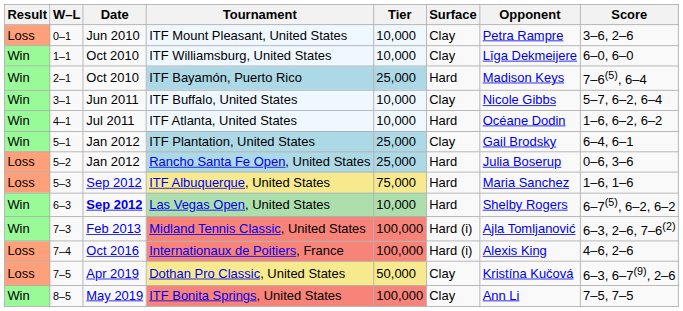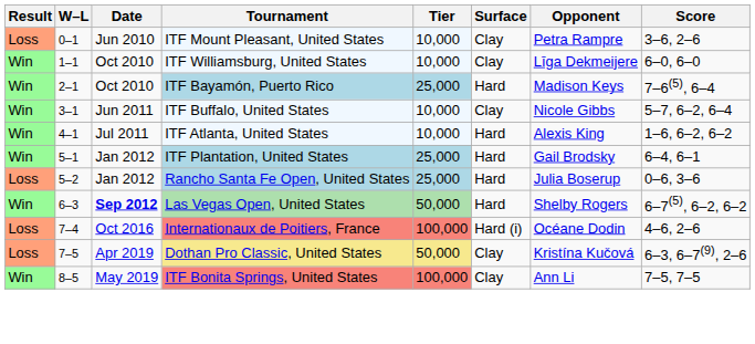ITF Atlanta, United States | Opponent: Océane Dodin -> Alexis King
ITF Plantation, United States | Surface: Clay -> Hard
- row: Loss | 5–3 | Sep 2012 | ITF Albuquerque, United States | 75,000 | Hard | Maria Sanchez | 1–6, 1–6
Las Vegas Open, United States | Tier: 10,000 -> 50,000
- row: Win | 7–3 | Feb 2013 | Midland Tennis Classic, United States | 100,000 | Hard (i) | Ajla Tomljanović | 6–3, 2–6, 7–6(2)
Internationaux de Poitiers, France | Opponent: Alexis King -> Océane Dodin
